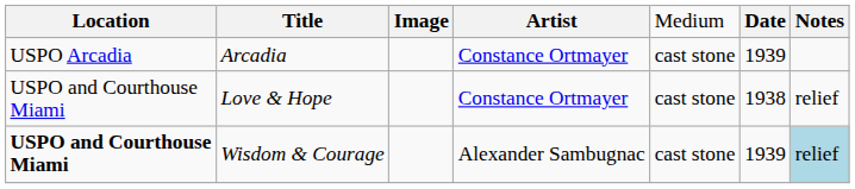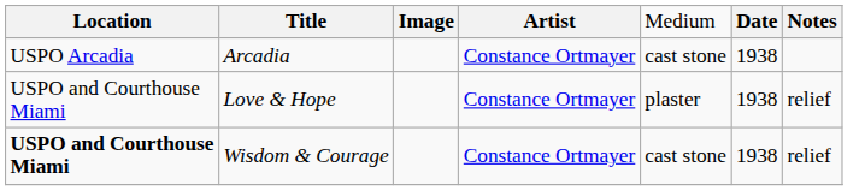Arcadia | column 6: 1939 -> 1938
Love & Hope | column 5: cast stone -> plaster
Wisdom & Courage | column 4: Alexander Sambugnac -> Constance Ortmayer
Wisdom & Courage | column 6: 1939 -> 1938
Wisdom & Courage | column 7: lightblue background -> no background
